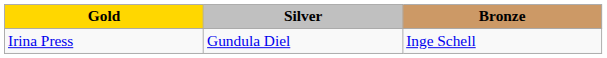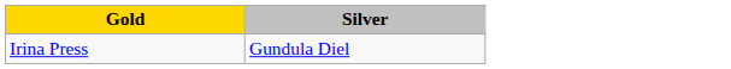- column: Bronze | Inge Schell
